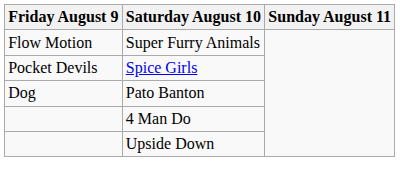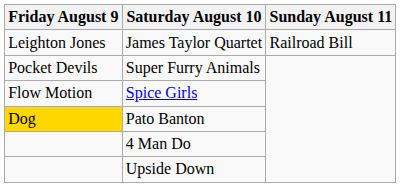+ row: Leighton Jones | James Taylor Quartet | Railroad Bill
Super Furry Animals | Friday August 9: Flow Motion -> Pocket Devils
Spice Girls | Friday August 9: Pocket Devils -> Flow Motion
Pato Banton | Friday August 9: no background -> gold background
